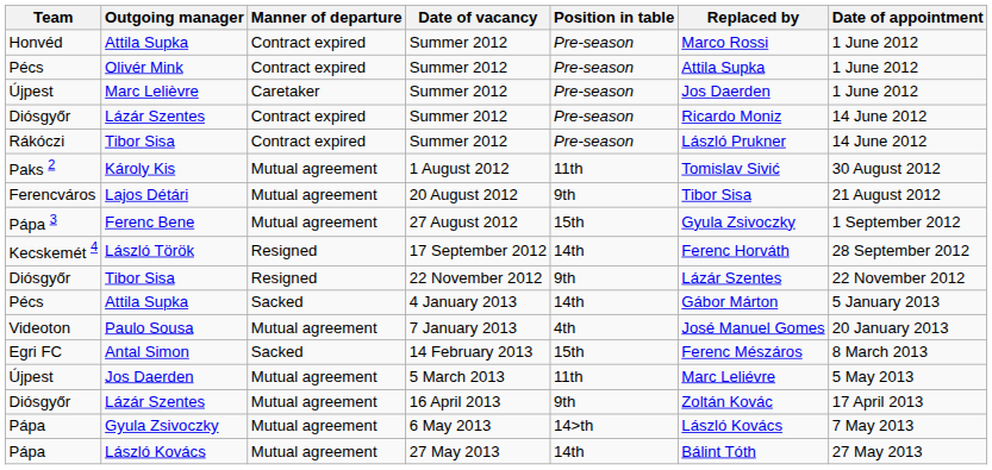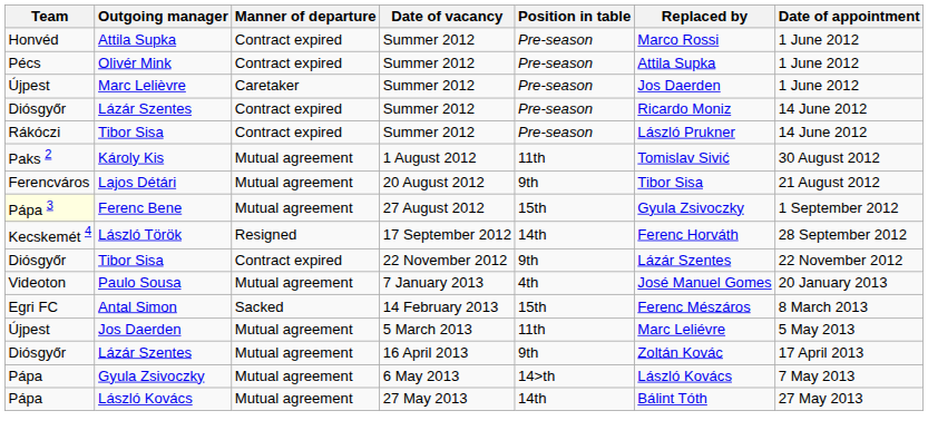Ferenc Bene | Team: no background -> lightyellow background
Tibor Sisa / 22 November 2012 | Manner of departure: Resigned -> Contract expired
- row: Pécs | Attila Supka | Sacked | 4 January 2013 | 14th | Gábor Márton | 5 January 2013
